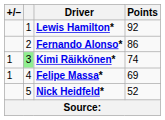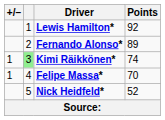Fernando Alonso* | Points: 86 -> 89
Felipe Massa* | Points: 69 -> 70
